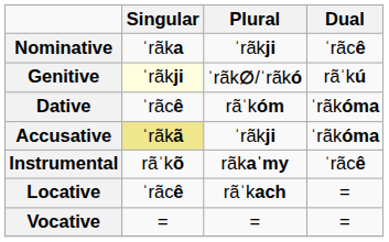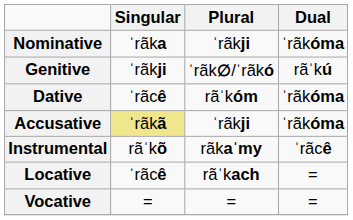Nominative | Dual: ˈrãcê -> ˈrãkóma
Genitive | Singular: lightyellow background -> no background
